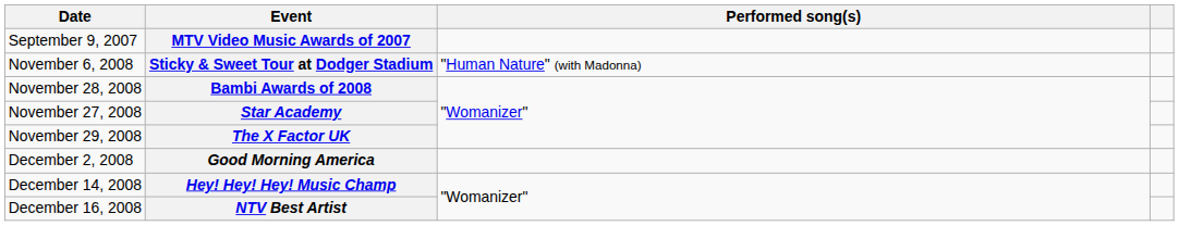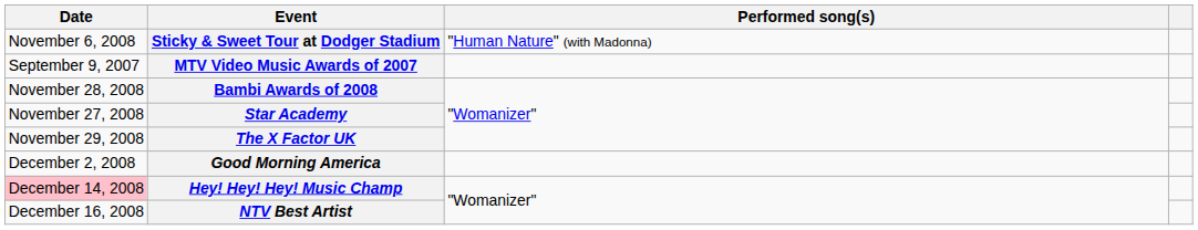rows swapped: MTV Video Music Awards of 2007 <-> Sticky & Sweet Tour at Dodger Stadium
Hey! Hey! Hey! Music Champ | Date: no background -> pink background
